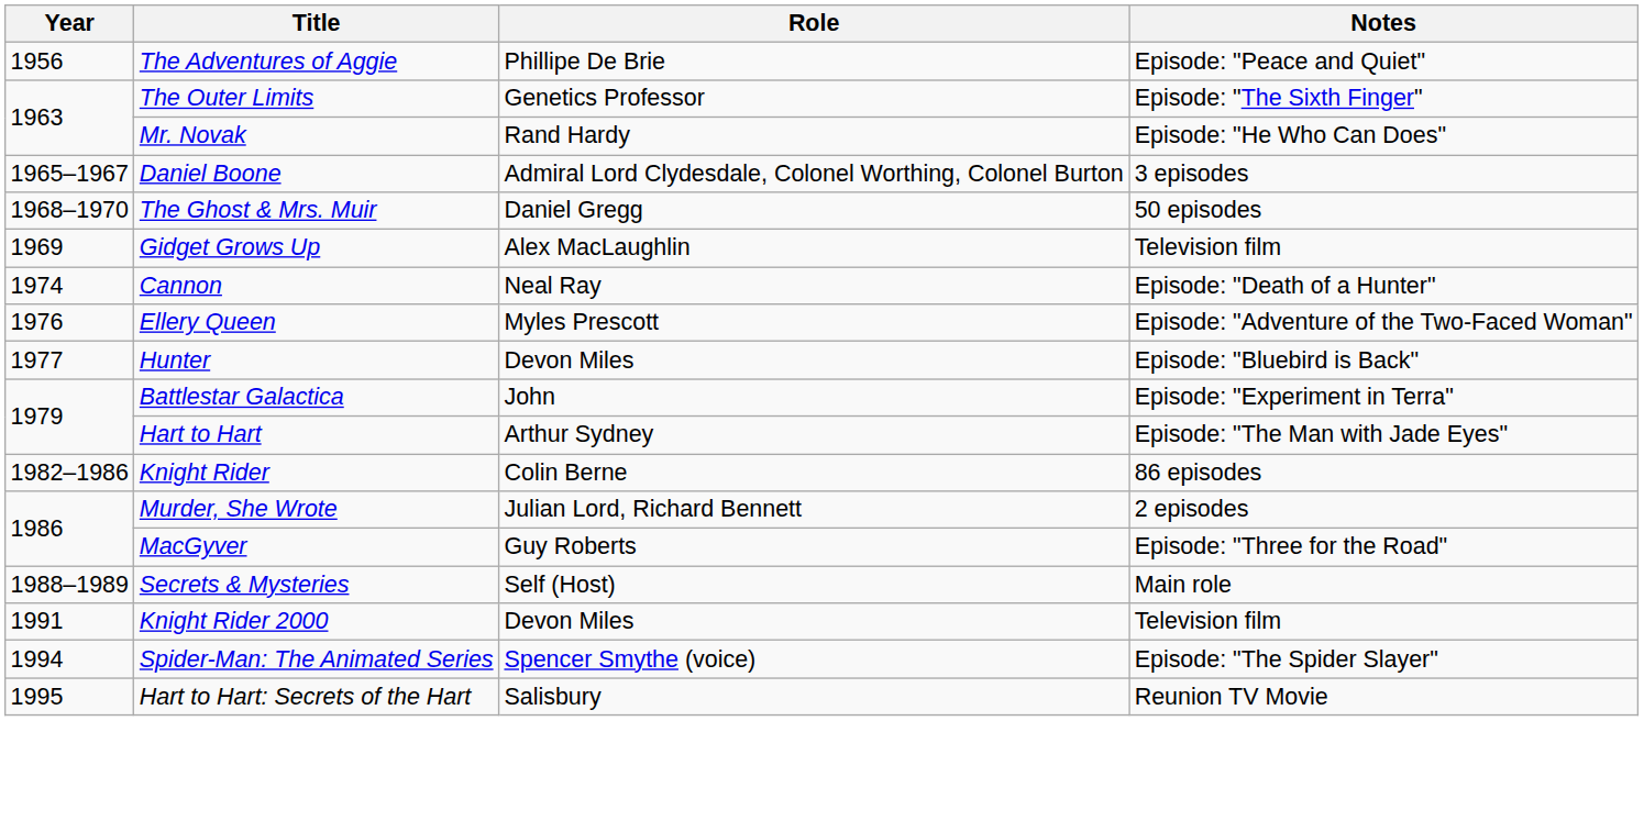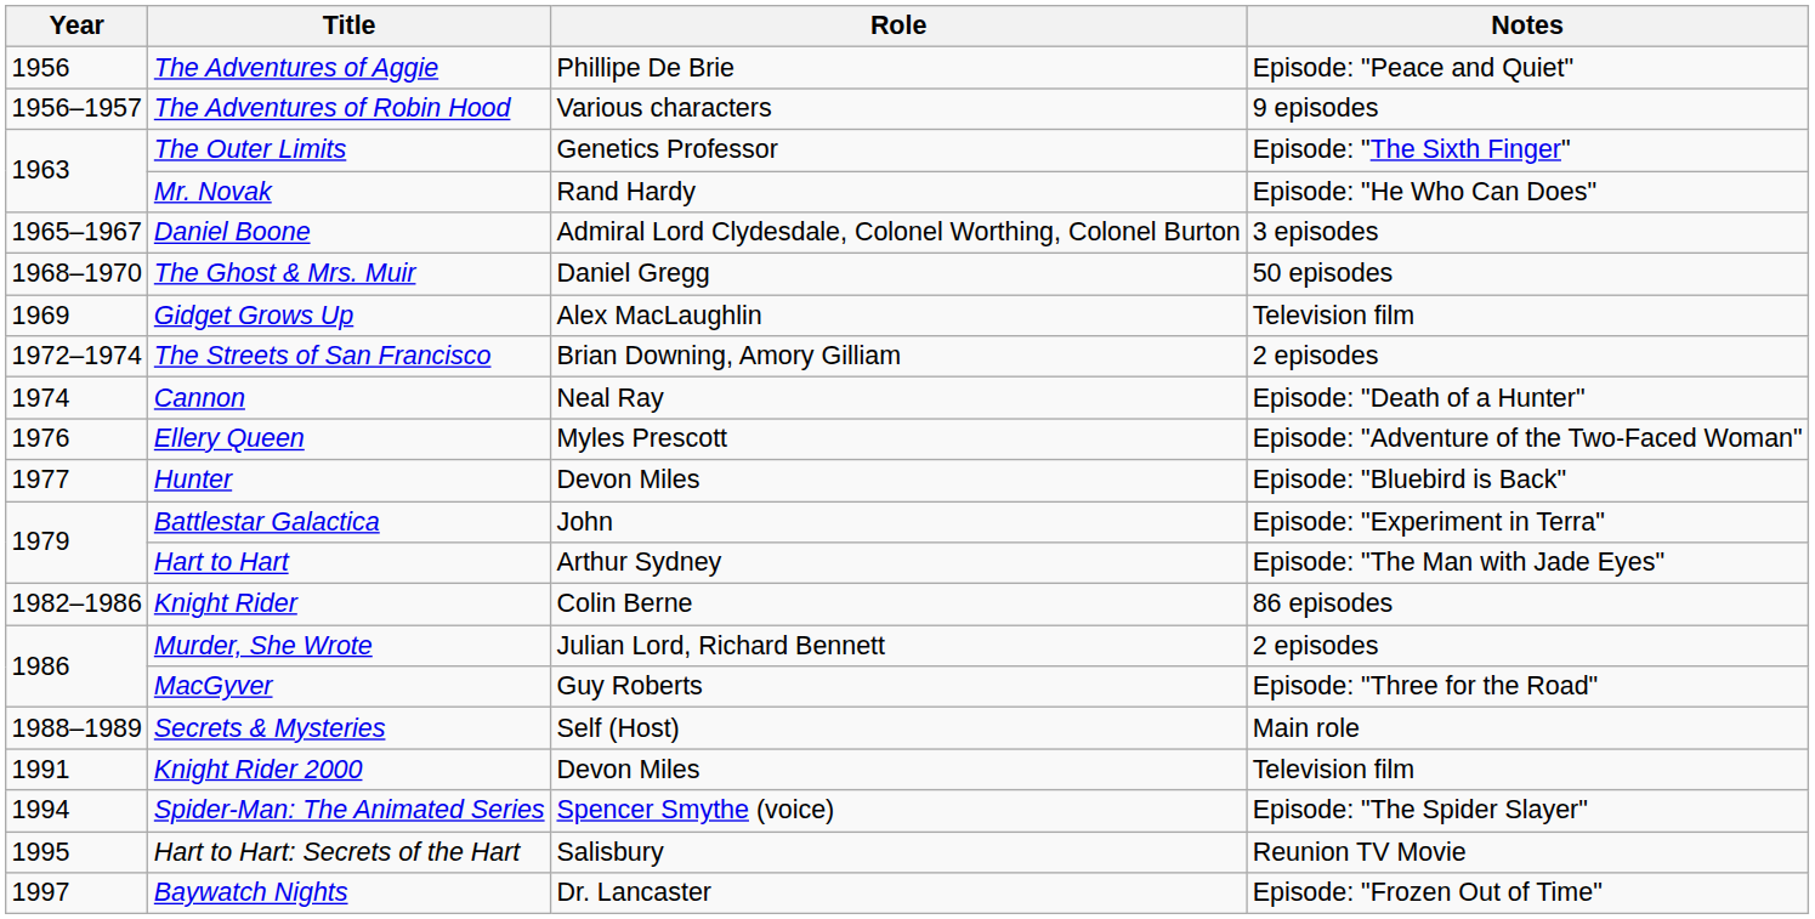+ row: 1956–1957 | The Adventures of Robin Hood | Various characters | 9 episodes
+ row: 1972–1974 | The Streets of San Francisco | Brian Downing, Amory Gilliam | 2 episodes
+ row: 1997 | Baywatch Nights | Dr. Lancaster | Episode: "Frozen Out of Time"
